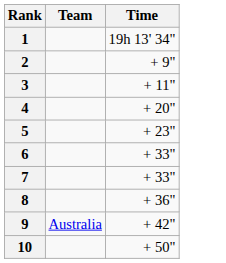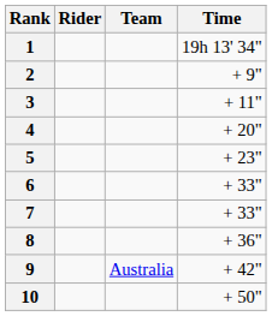+ column: Rider
